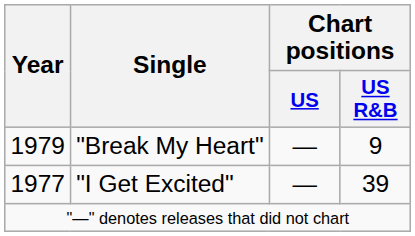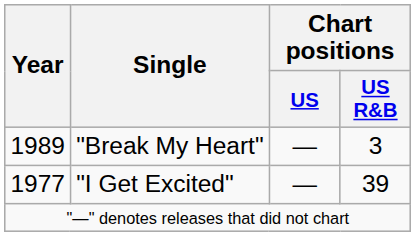"Break My Heart" | Year: 1979 -> 1989
"Break My Heart" | Chart positions / US R&B: 9 -> 3
